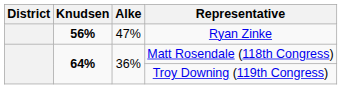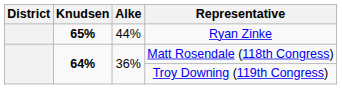Ryan Zinke | Knudsen: 56% -> 65%
Ryan Zinke | Alke: 47% -> 44%
